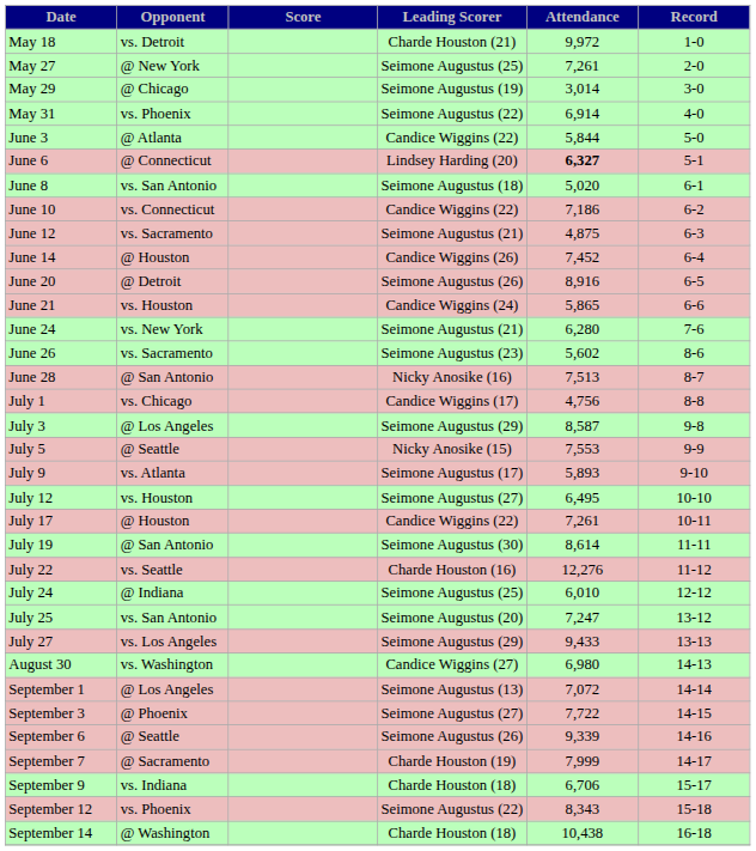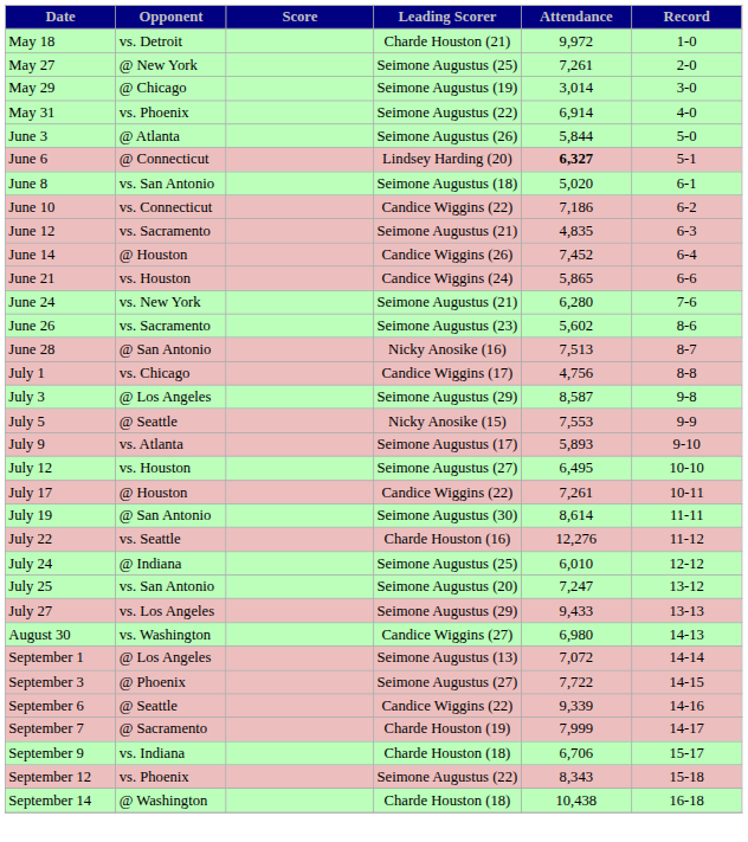June 3 | Leading Scorer: Candice Wiggins (22) -> Seimone Augustus (26)
June 12 | Attendance: 4,875 -> 4,835
- row: June 20 | @ Detroit | Seimone Augustus (26) | 8,916 | 6-5
September 6 | Leading Scorer: Seimone Augustus (26) -> Candice Wiggins (22)
